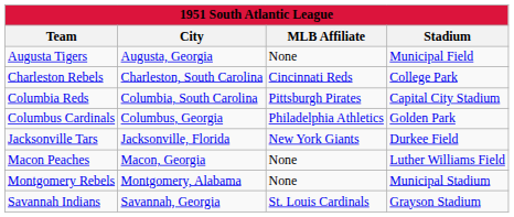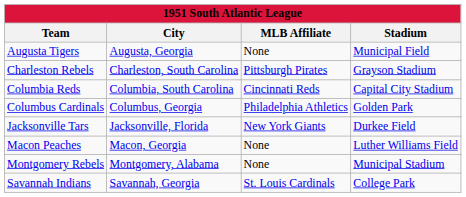Charleston Rebels | MLB Affiliate: Cincinnati Reds -> Pittsburgh Pirates
Charleston Rebels | Stadium: College Park -> Grayson Stadium
Columbia Reds | MLB Affiliate: Pittsburgh Pirates -> Cincinnati Reds
Savannah Indians | Stadium: Grayson Stadium -> College Park
